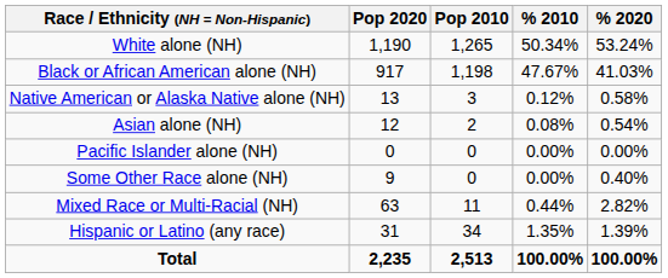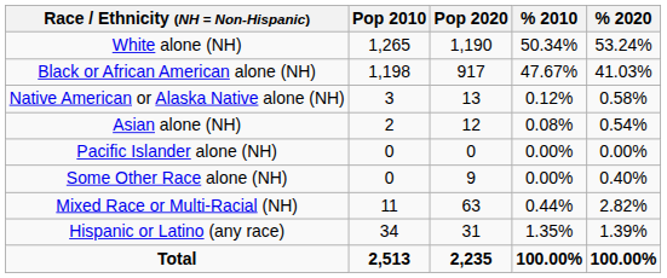columns swapped: Pop 2010 <-> Pop 2020
